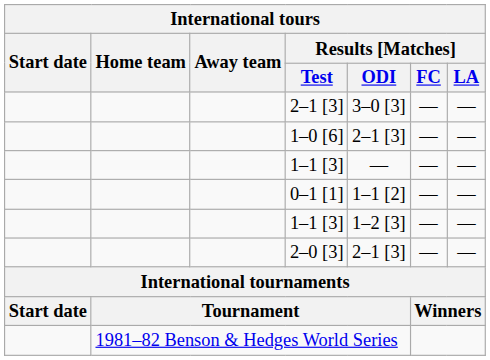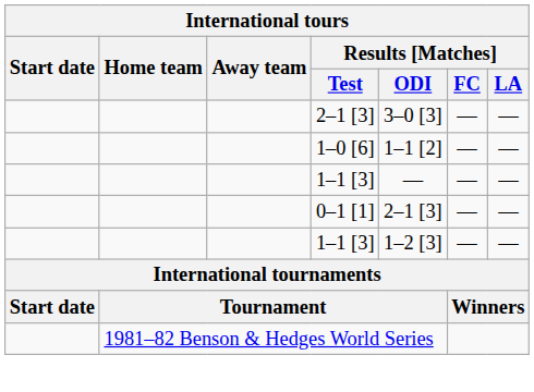1–0 [6] | Results [Matches] / ODI: 2–1 [3] -> 1–1 [2]
0–1 [1] | Results [Matches] / ODI: 1–1 [2] -> 2–1 [3]
- row: 2–0 [3] | 2–1 [3] | — | —
